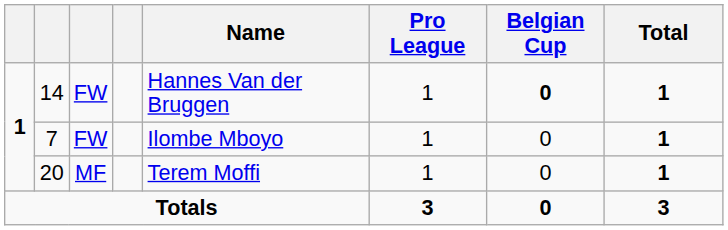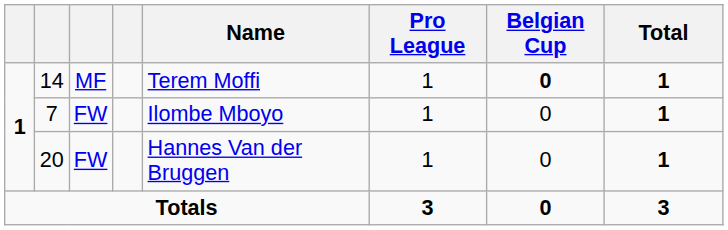14 | column 3: FW -> MF
14 | Name: Hannes Van der Bruggen -> Terem Moffi
20 | column 3: MF -> FW
20 | Name: Terem Moffi -> Hannes Van der Bruggen
